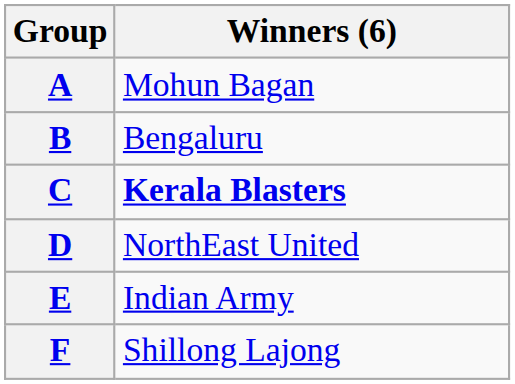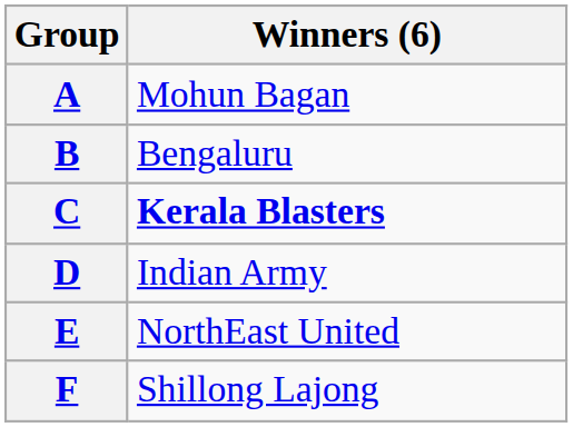D | Winners (6): NorthEast United -> Indian Army
E | Winners (6): Indian Army -> NorthEast United
